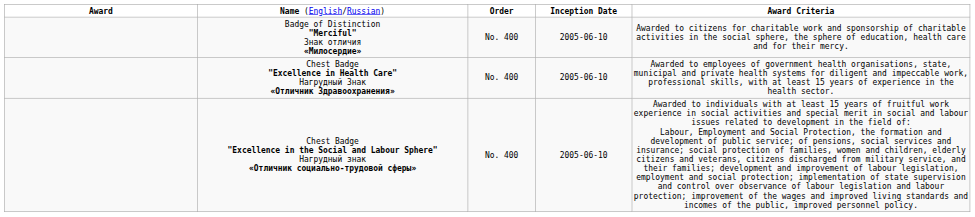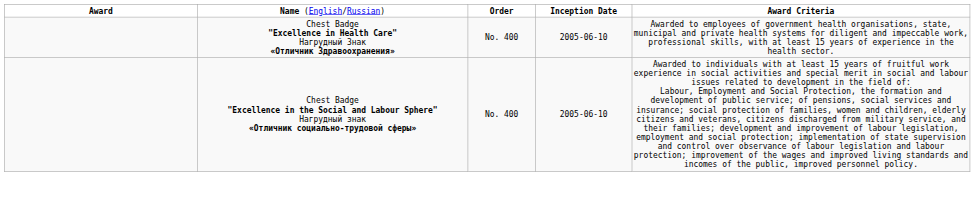- row: Badge of Distinction "Merciful" Знак отличия «Милосердие» | No. 400 | 2005-06-10 | Awarded to citizens for charitable work and sponsorship of charitable activities in the social sphere, the sphere of education, health care and for their mercy.
